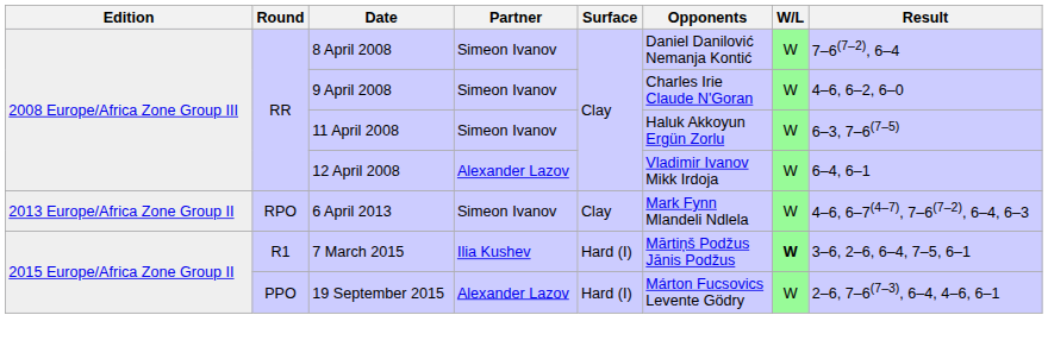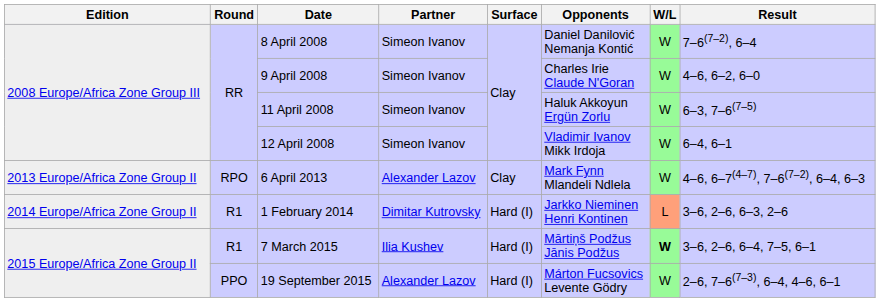12 April 2008 | Partner: Alexander Lazov -> Simeon Ivanov
6 April 2013 | Partner: Simeon Ivanov -> Alexander Lazov
+ row: 2014 Europe/Africa Zone Group II | R1 | 1 February 2014 | Dimitar Kutrovsky | Hard (I) | Jarkko Nieminen Henri Kontinen | L | 3–6, 2–6, 6–3, 2–6
